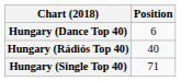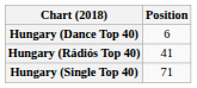Hungary (Rádiós Top 40) | Position: 40 -> 41
